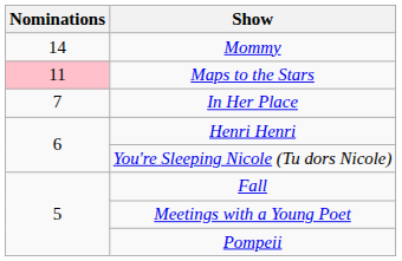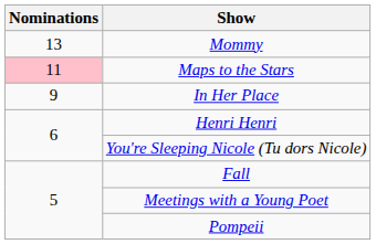Mommy | Nominations: 14 -> 13
In Her Place | Nominations: 7 -> 9
